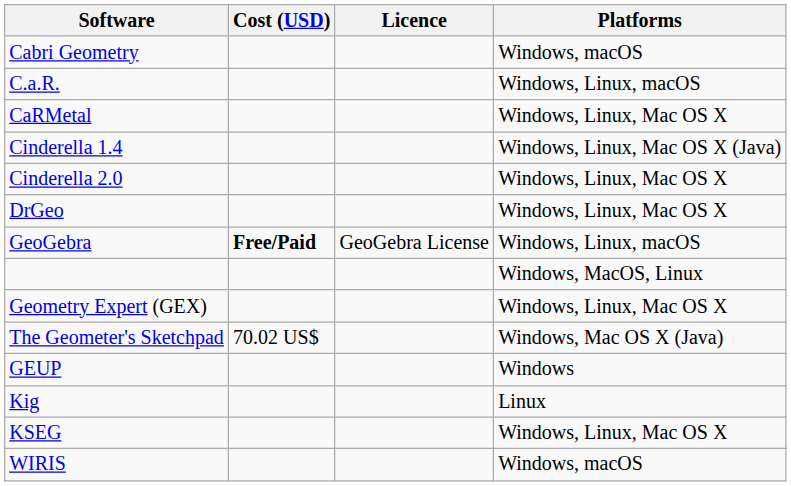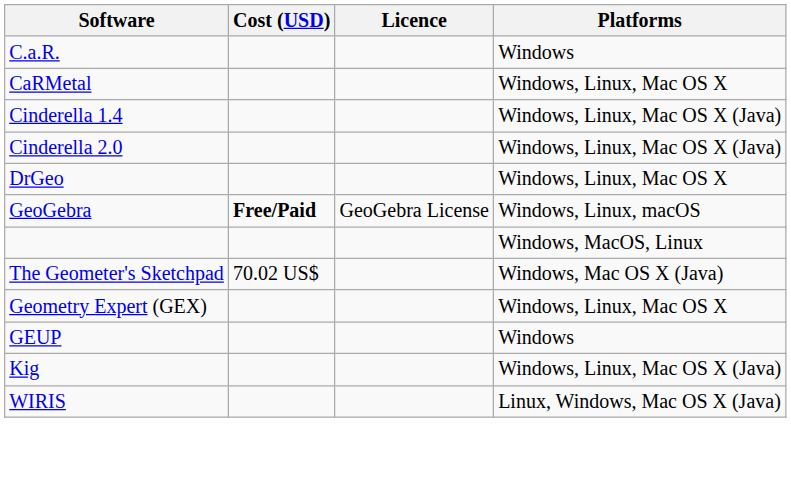- row: Cabri Geometry | Windows, macOS
C.a.R. | Platforms: Windows, Linux, macOS -> Windows
Cinderella 2.0 | Platforms: Windows, Linux, Mac OS X -> Windows, Linux, Mac OS X (Java)
rows swapped: The Geometer's Sketchpad <-> Geometry Expert (GEX)
Kig | Platforms: Linux -> Windows, Linux, Mac OS X (Java)
- row: KSEG | Windows, Linux, Mac OS X
WIRIS | Platforms: Windows, macOS -> Linux, Windows, Mac OS X (Java)
